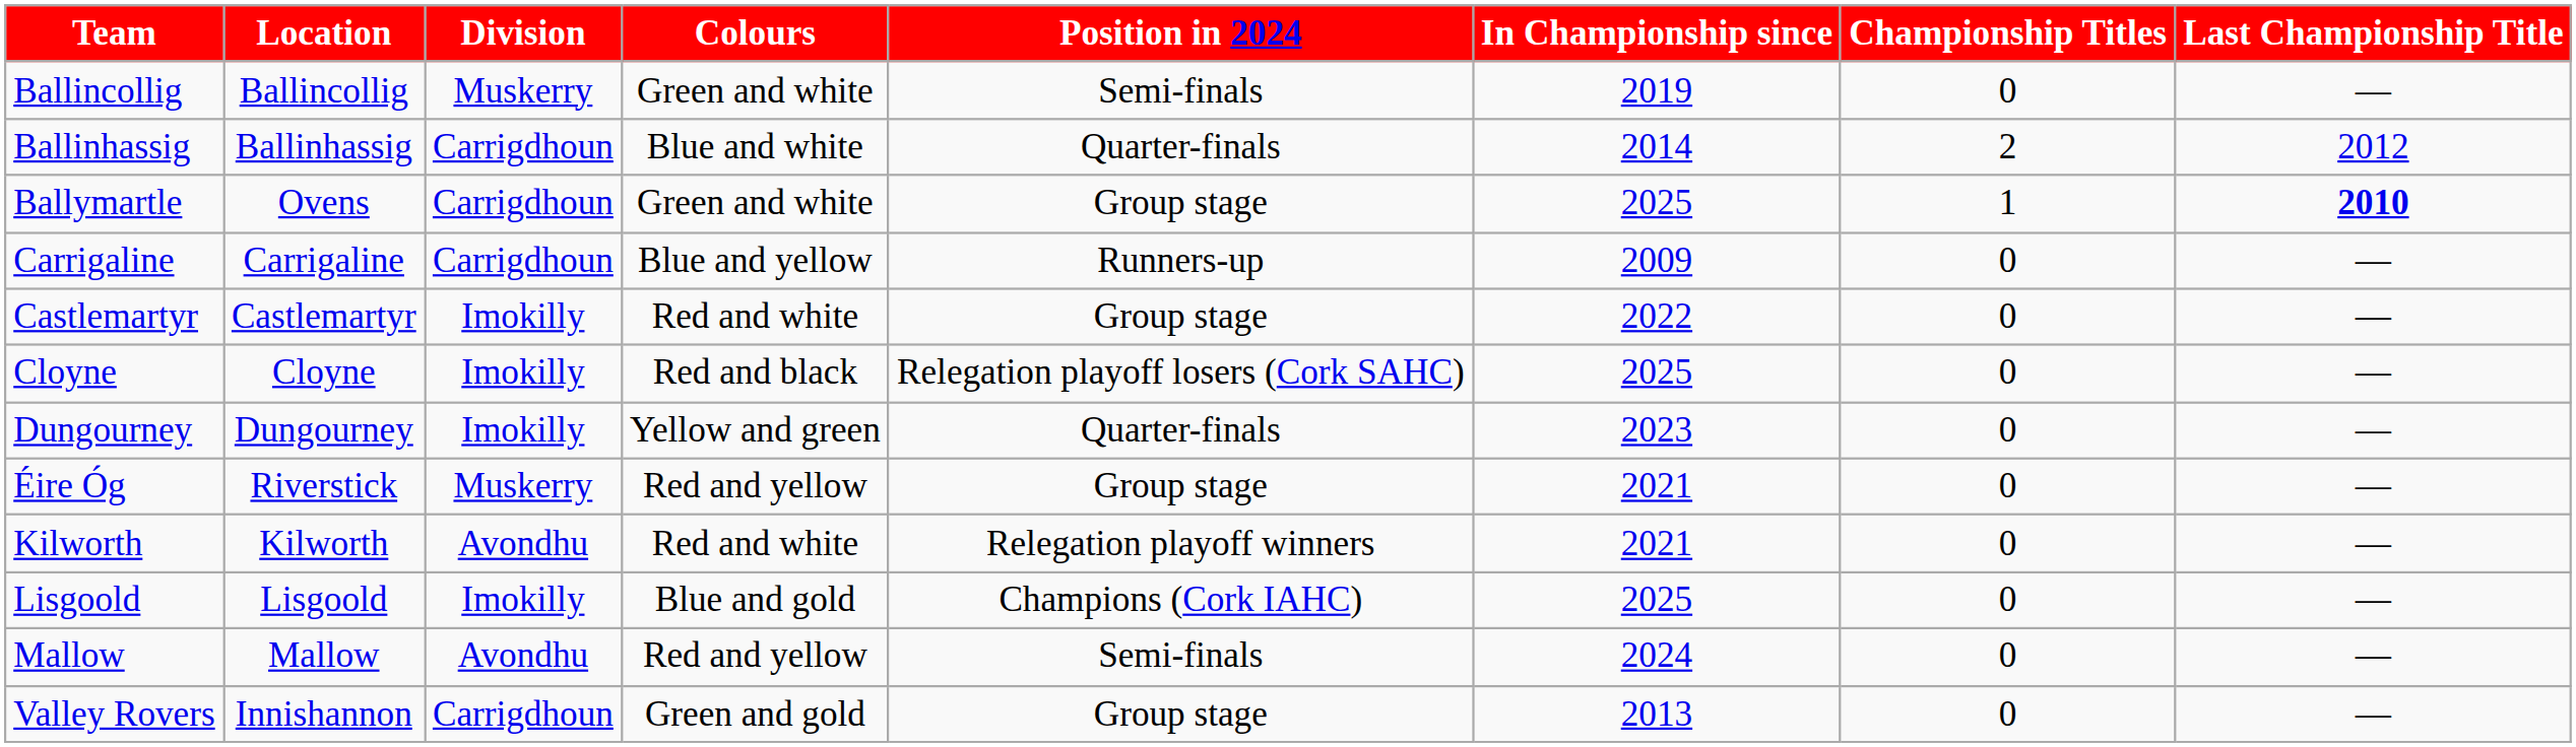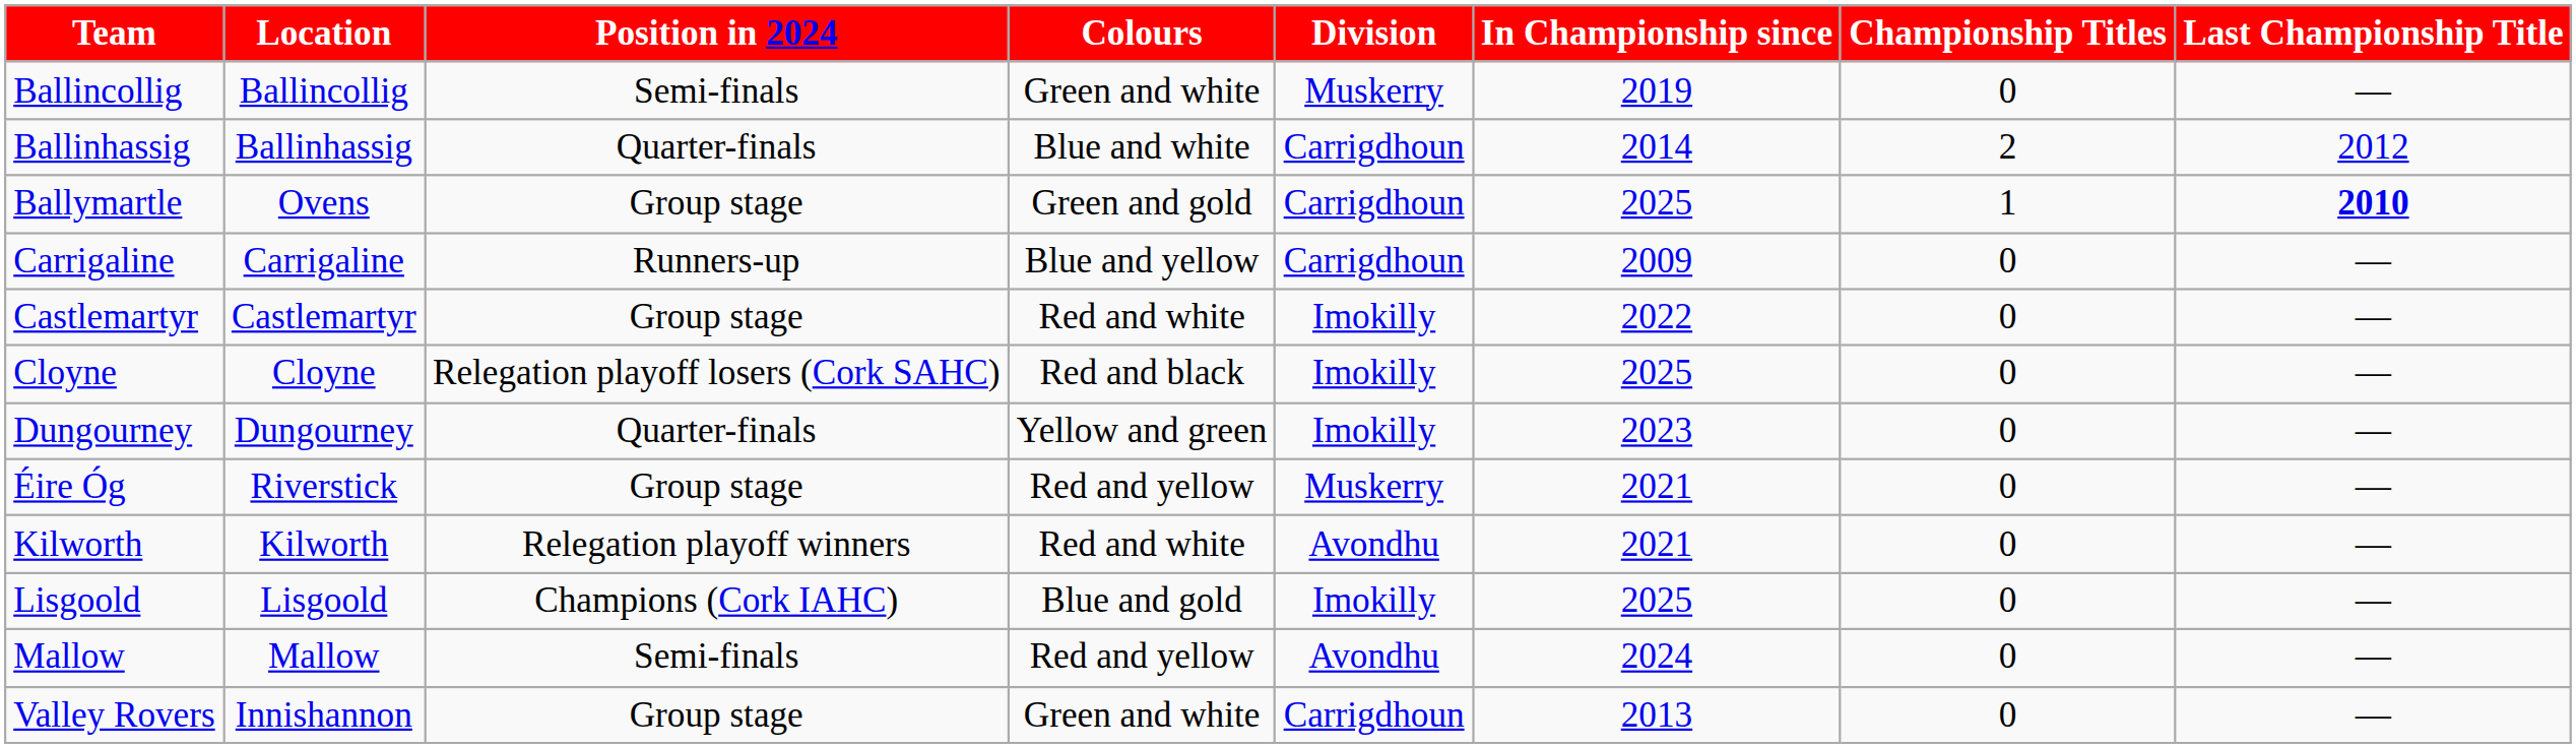columns swapped: Division <-> Position in 2024
Ballymartle | Colours: Green and white -> Green and gold
Valley Rovers | Colours: Green and gold -> Green and white
